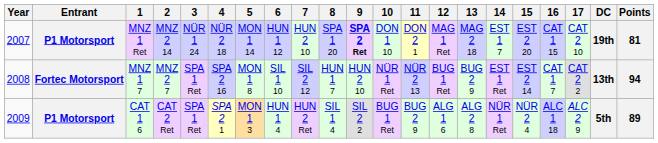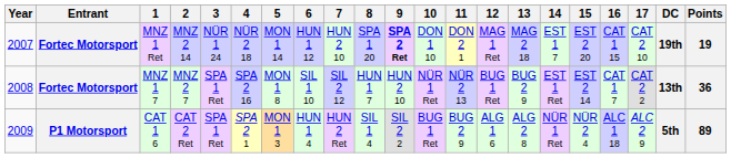MNZ 1 Ret | Entrant: P1 Motorsport -> Fortec Motorsport
MNZ 1 Ret | Points: 81 -> 19
MNZ 1 7 | Points: 94 -> 36
